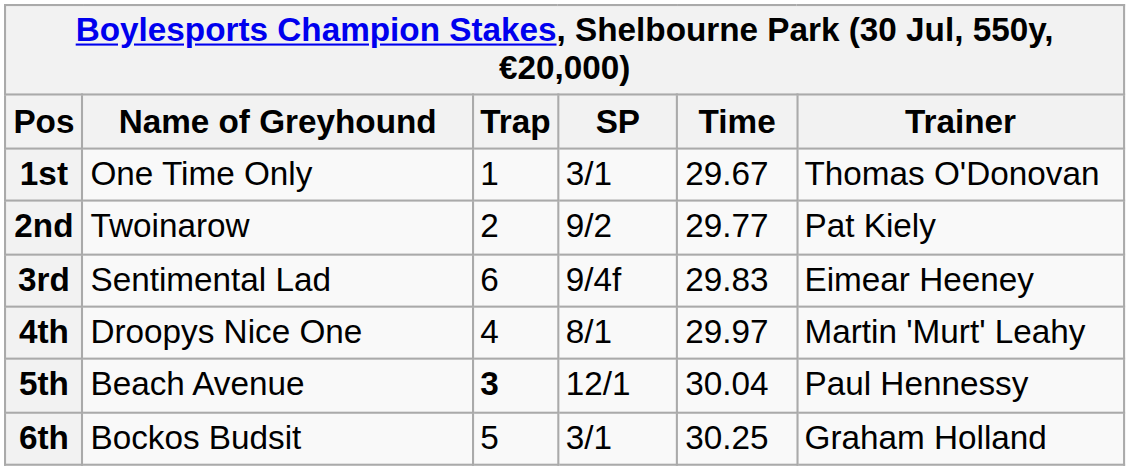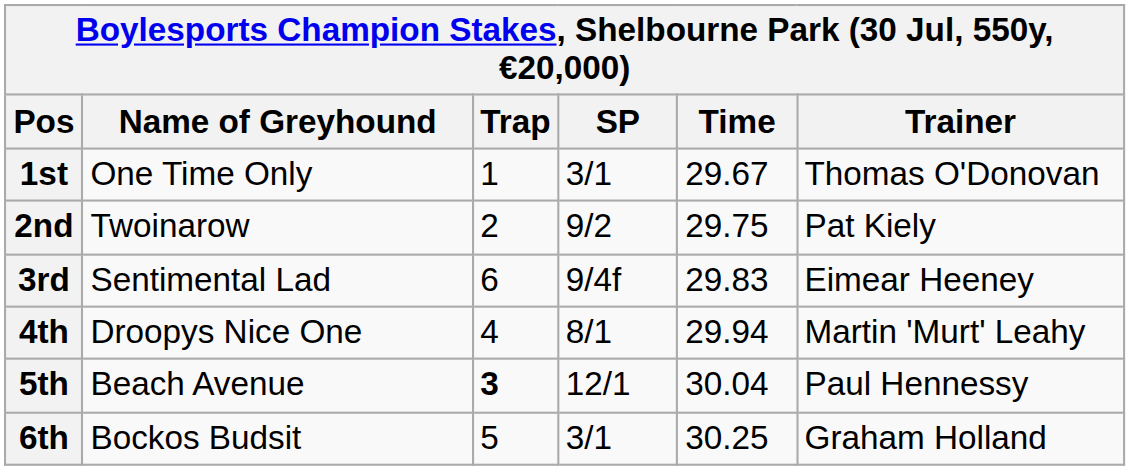2nd | Time: 29.77 -> 29.75
4th | Time: 29.97 -> 29.94
